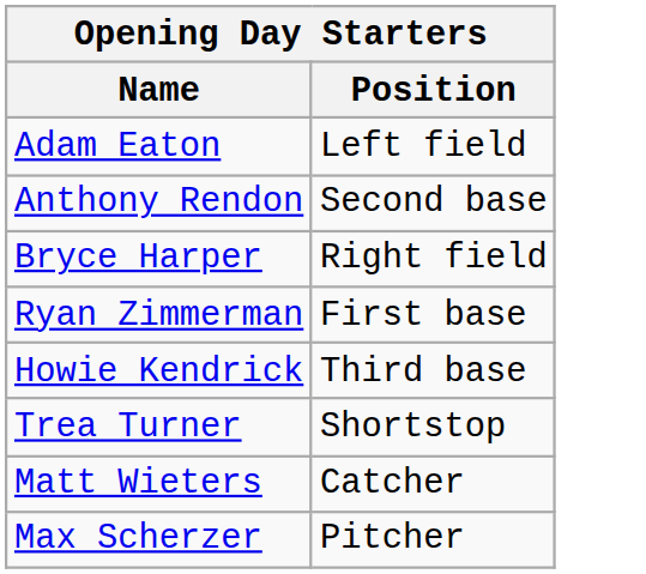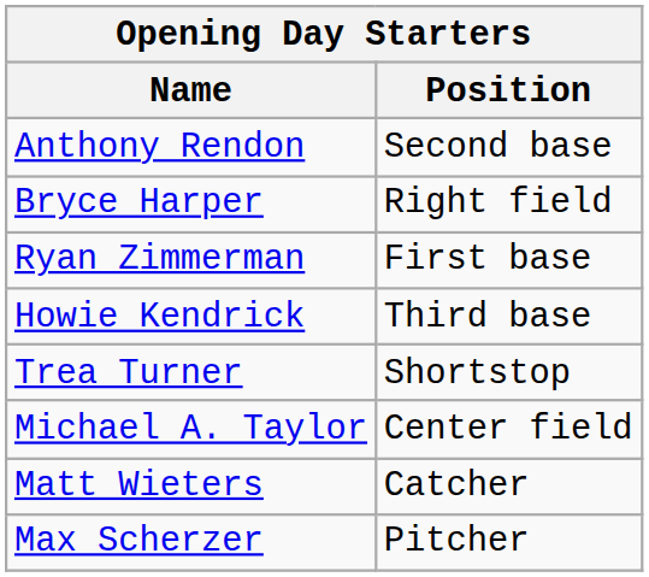- row: Adam Eaton | Left field
+ row: Michael A. Taylor | Center field
